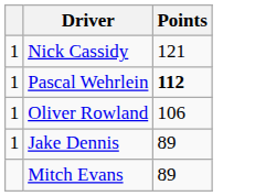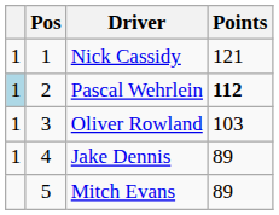+ column: Pos | 1 | 2 | 3 | 4 | 5
Pascal Wehrlein | column 1: no background -> lightblue background
Oliver Rowland | Points: 106 -> 103
